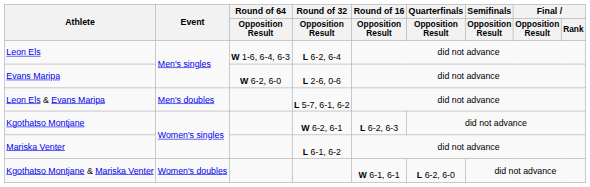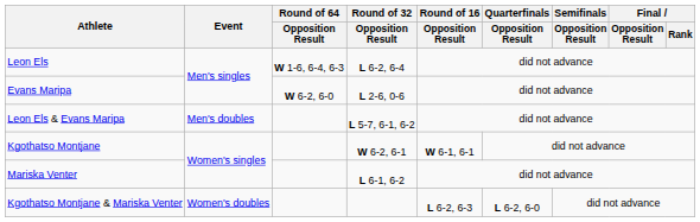Kgothatso Montjane | Round of 16 / Opposition Result: L 6-2, 6-3 -> W 6-1, 6-1
Kgothatso Montjane & Mariska Venter | Round of 16 / Opposition Result: W 6-1, 6-1 -> L 6-2, 6-3
